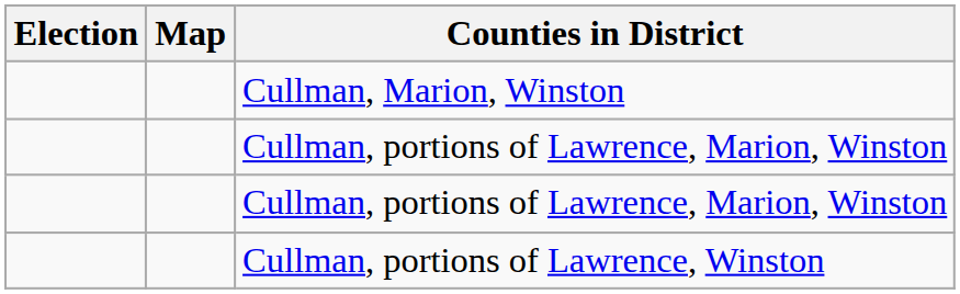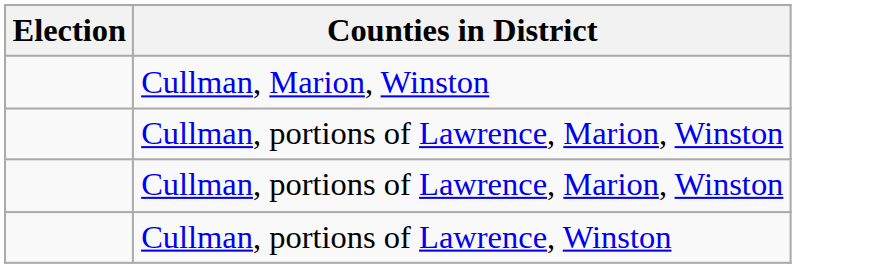- column: Map
